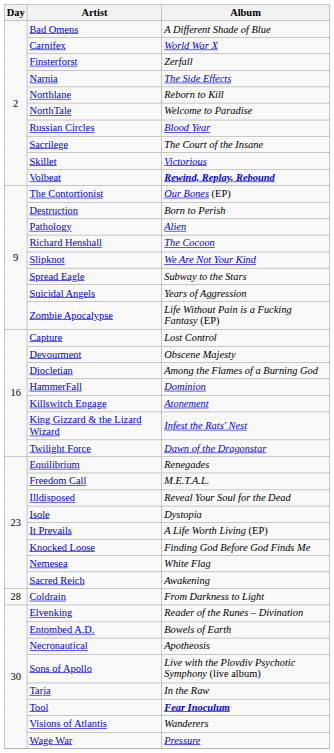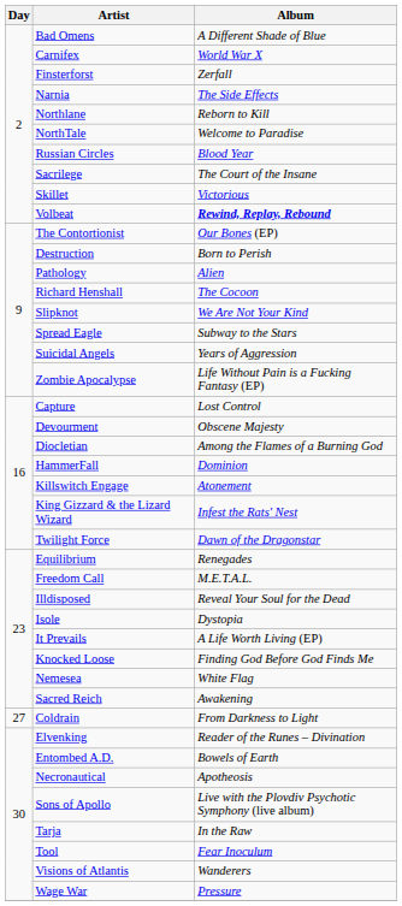Coldrain | Day: 28 -> 27
Tool | Album: bold -> normal
